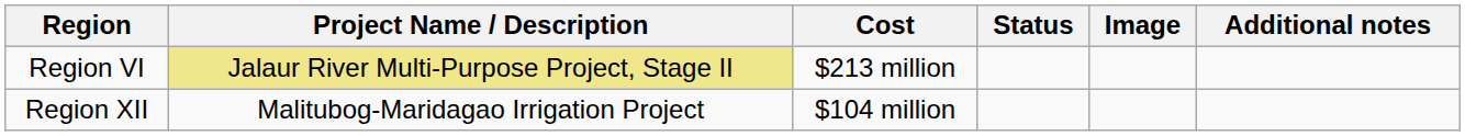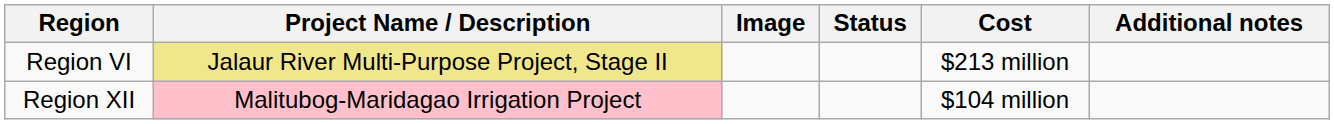columns swapped: Image <-> Cost
Region XII | Project Name / Description: no background -> pink background
